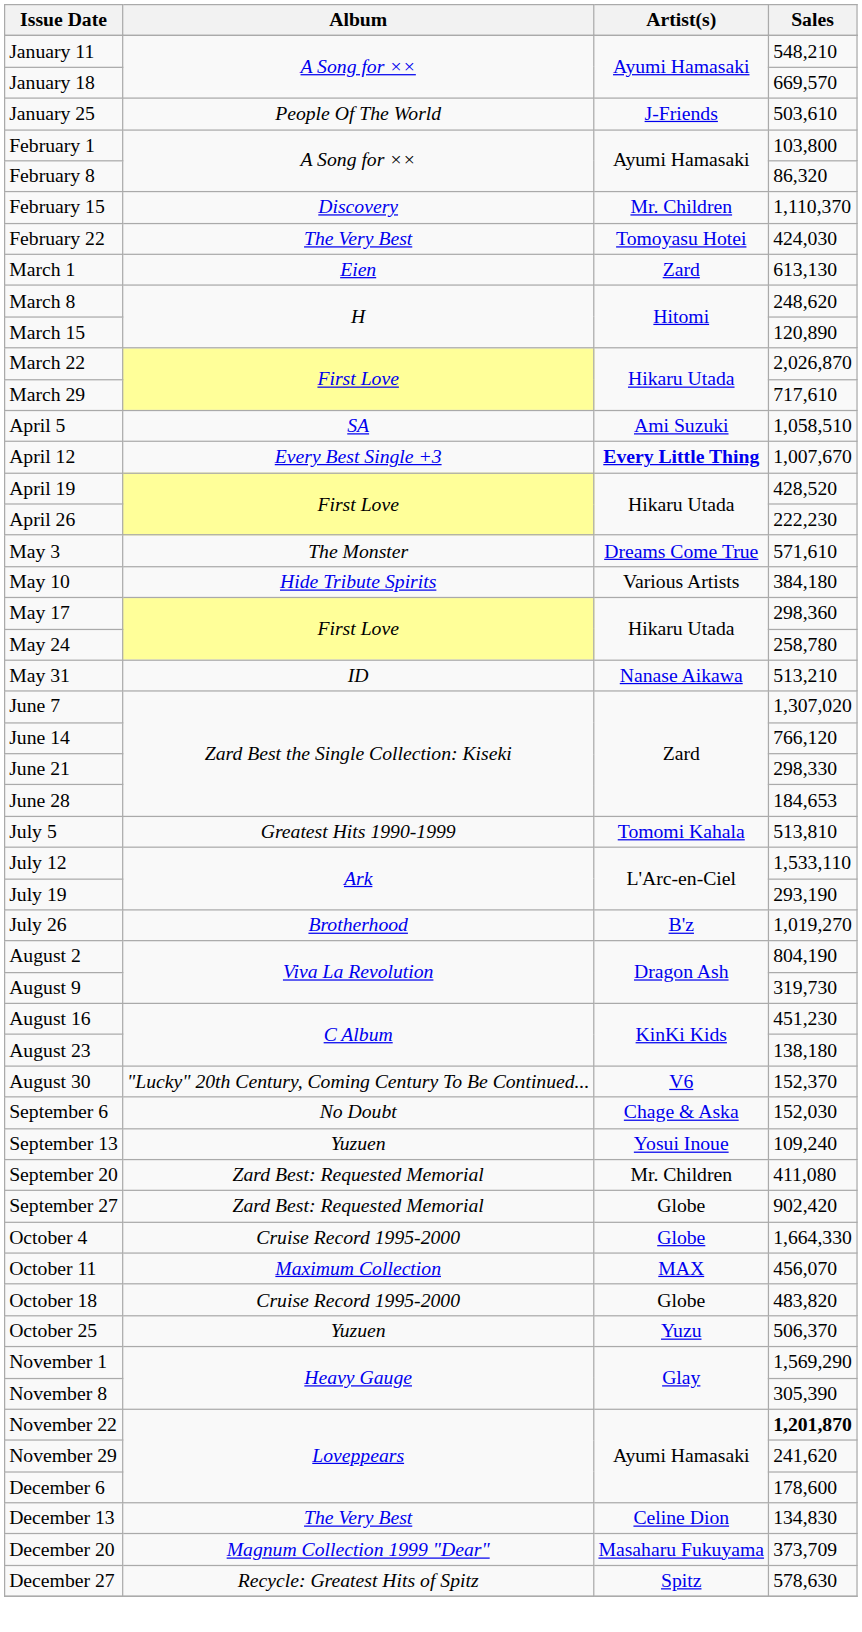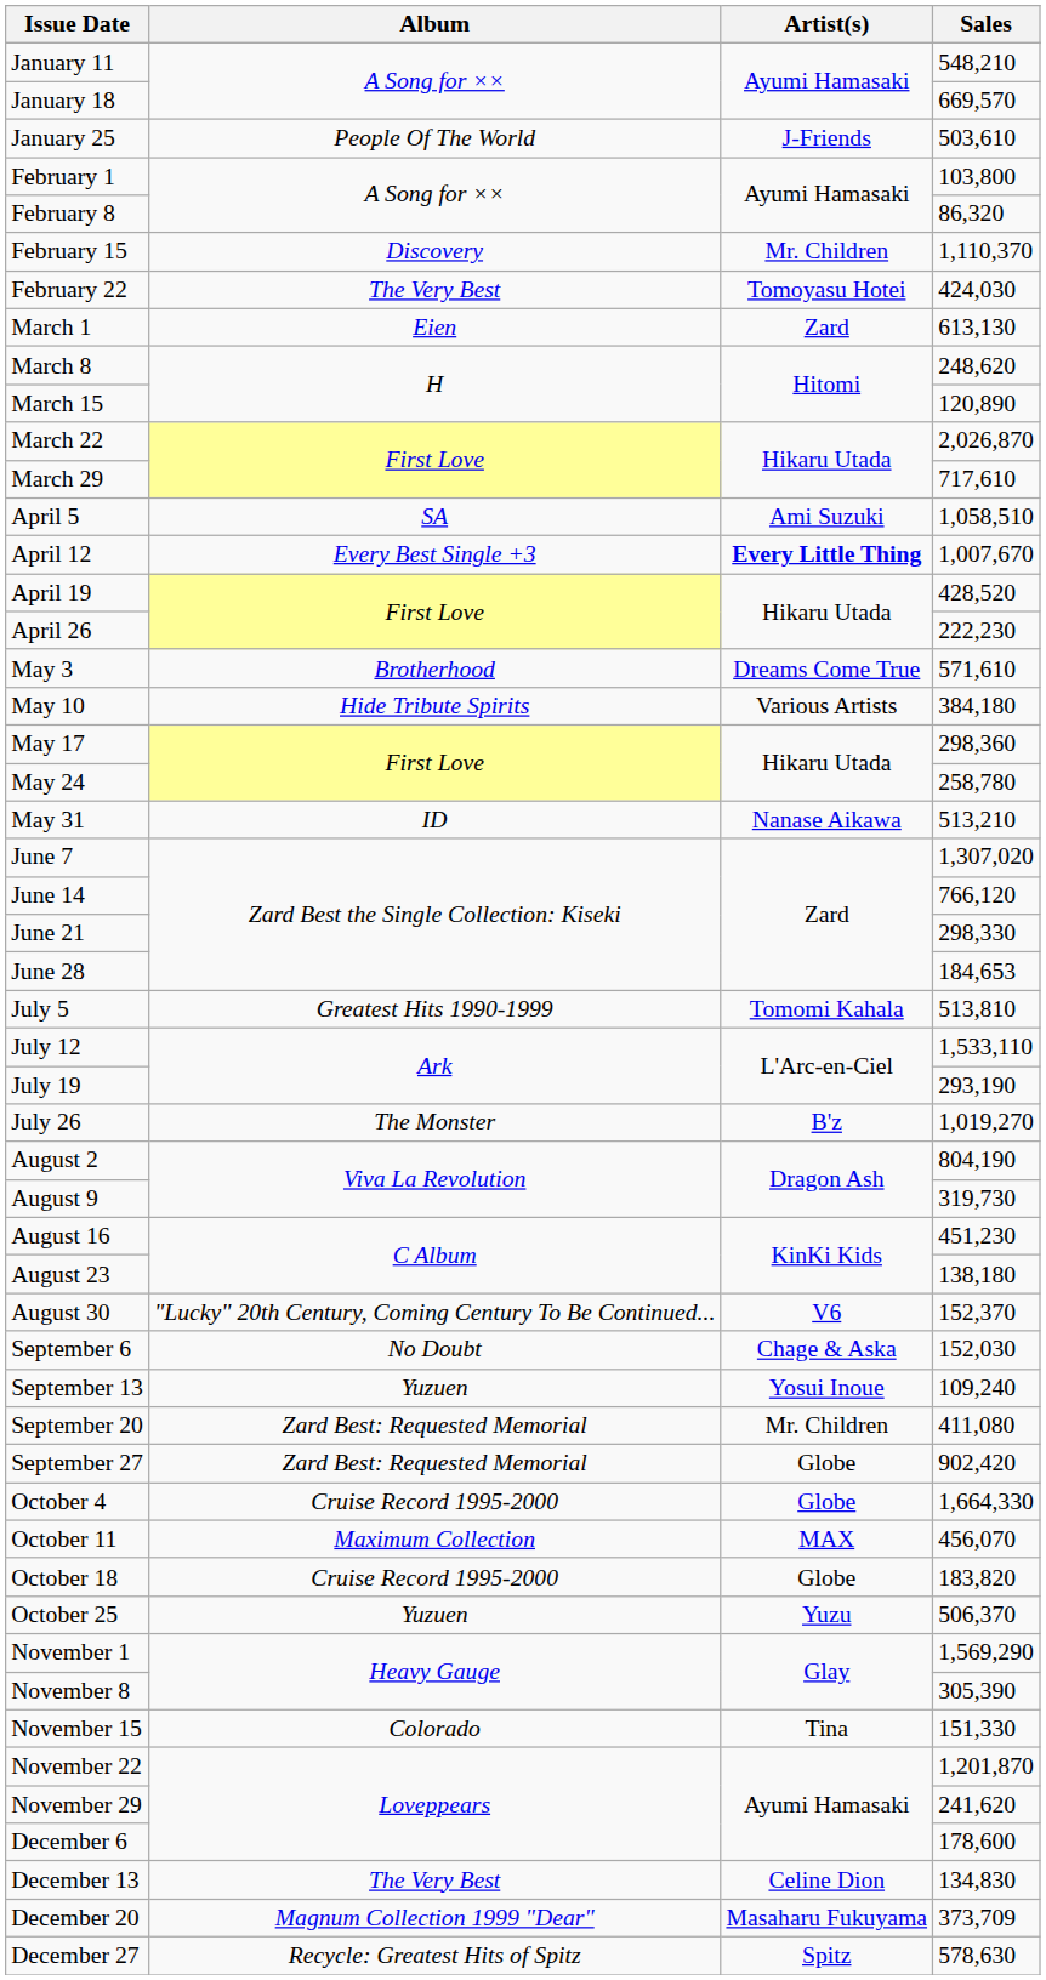May 3 | Album: The Monster -> Brotherhood
July 26 | Album: Brotherhood -> The Monster
October 18 | Sales: 483,820 -> 183,820
+ row: November 15 | Colorado | Tina | 151,330
November 22 | Sales: bold -> normal
